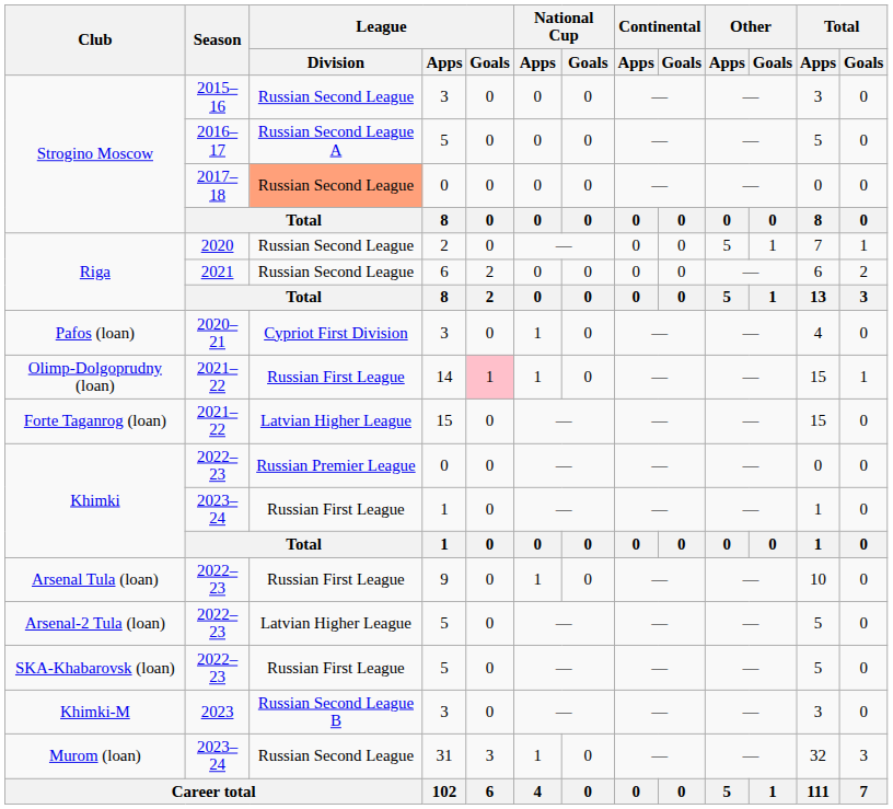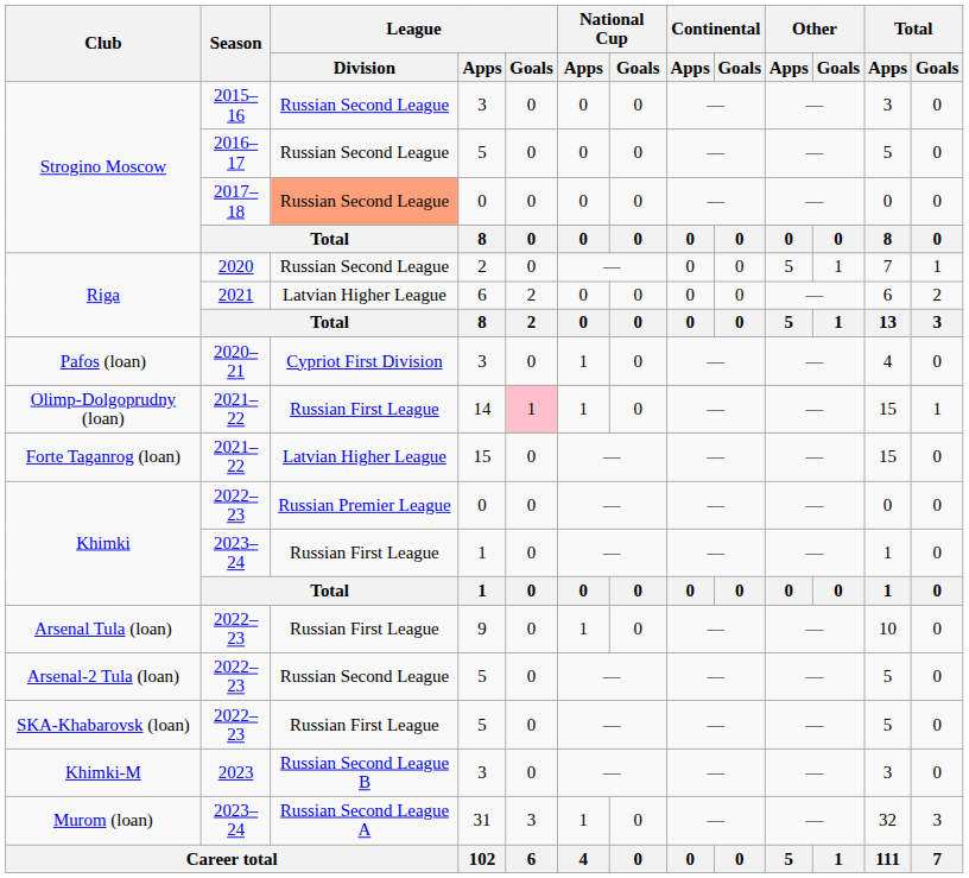Strogino Moscow / 2016–17 | League / Division: Russian Second League A -> Russian Second League
Riga / 2021 | League / Division: Russian Second League -> Latvian Higher League
Arsenal-2 Tula (loan) | League / Division: Latvian Higher League -> Russian Second League
Murom (loan) | League / Division: Russian Second League -> Russian Second League A
